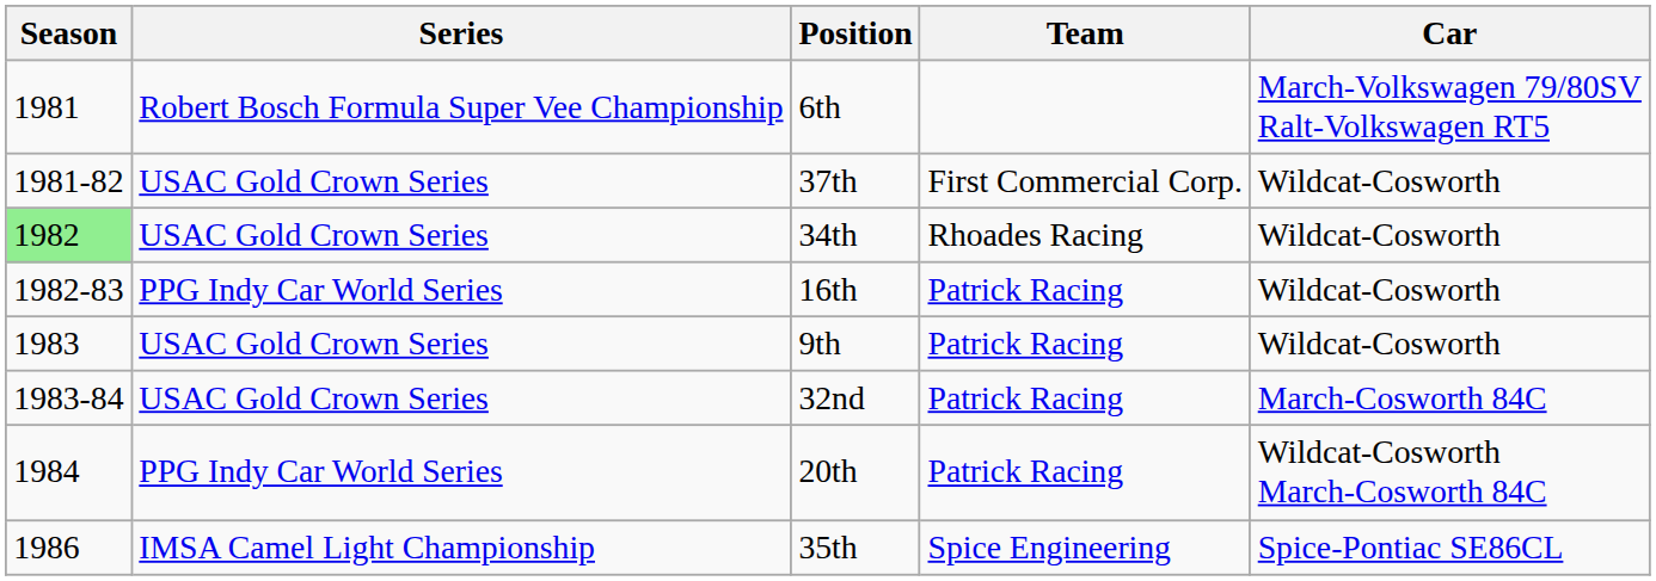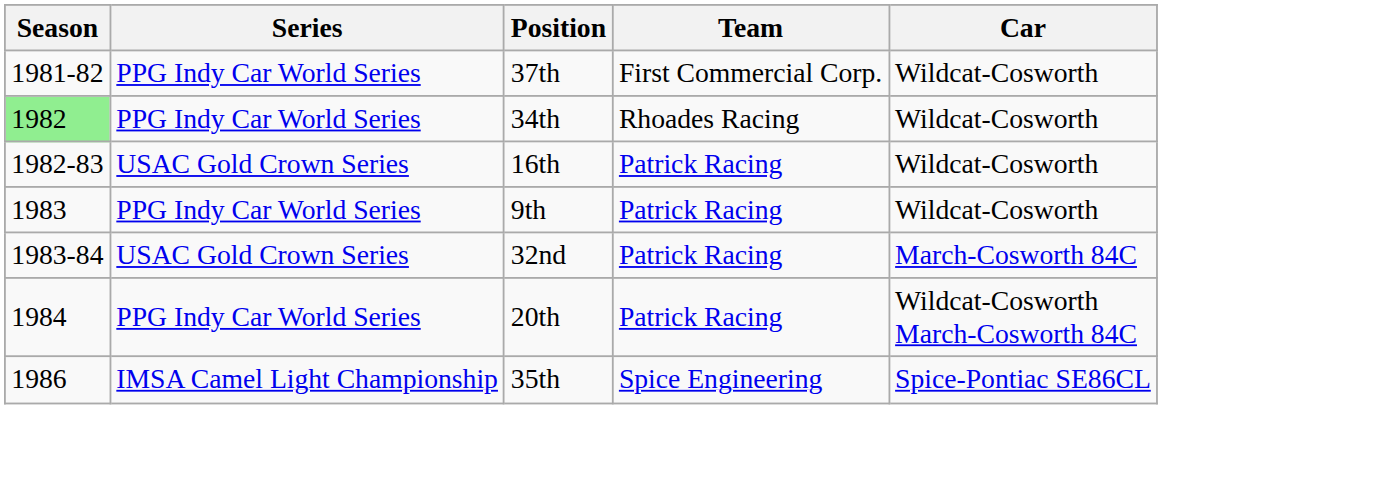- row: 1981 | Robert Bosch Formula Super Vee Championship | 6th | March-Volkswagen 79/80SV Ralt-Volkswagen RT5
37th | Series: USAC Gold Crown Series -> PPG Indy Car World Series
34th | Series: USAC Gold Crown Series -> PPG Indy Car World Series
16th | Series: PPG Indy Car World Series -> USAC Gold Crown Series
9th | Series: USAC Gold Crown Series -> PPG Indy Car World Series
